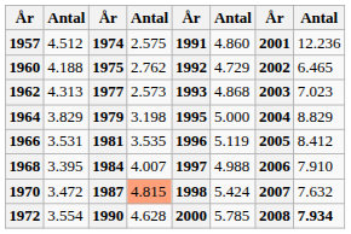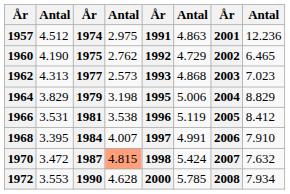1957 | column 4: 2.575 -> 2.975
1957 | column 6: 4.860 -> 4.863
1960 | column 2: 4.188 -> 4.190
1964 | column 6: 5.000 -> 5.006
1966 | column 4: 3.535 -> 3.538
1968 | column 6: 4.988 -> 4.991
1972 | column 2: 3.554 -> 3.553
1972 | column 8: bold -> normal
